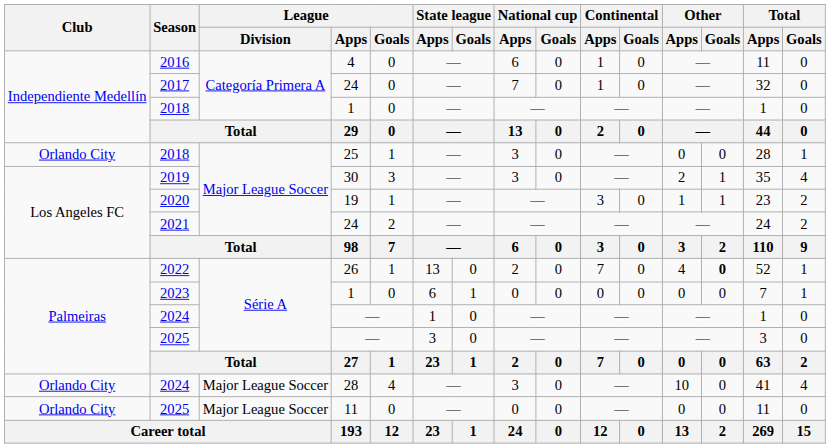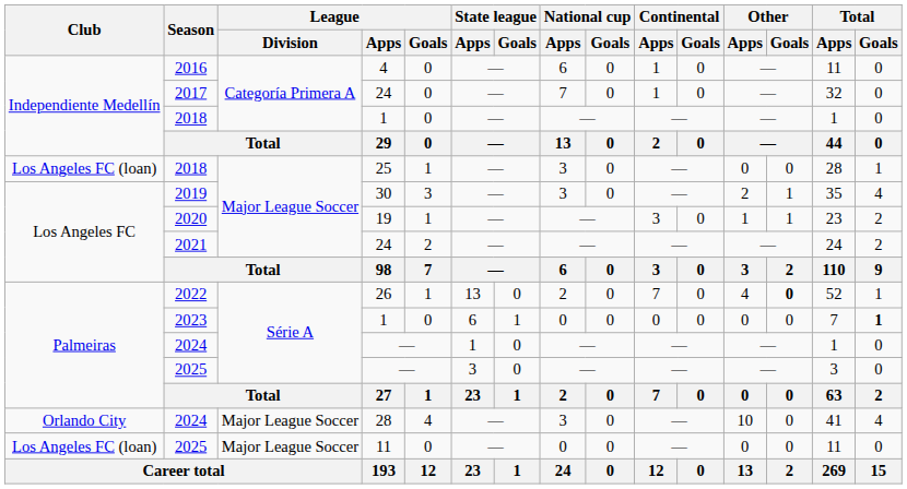2018 / 25 | Club: Orlando City -> Los Angeles FC (loan)
2023 | Total / Goals: normal -> bold
2025 / 11 | Club: Orlando City -> Los Angeles FC (loan)
